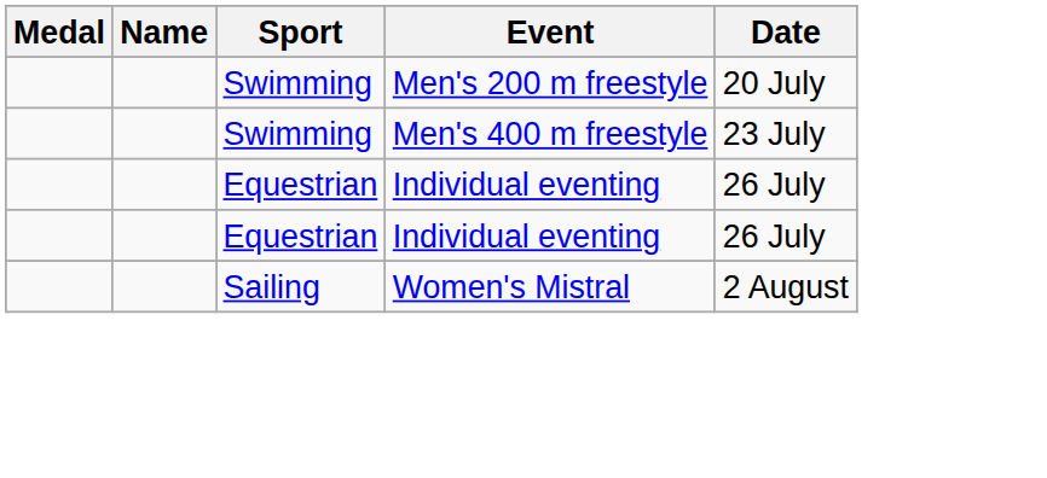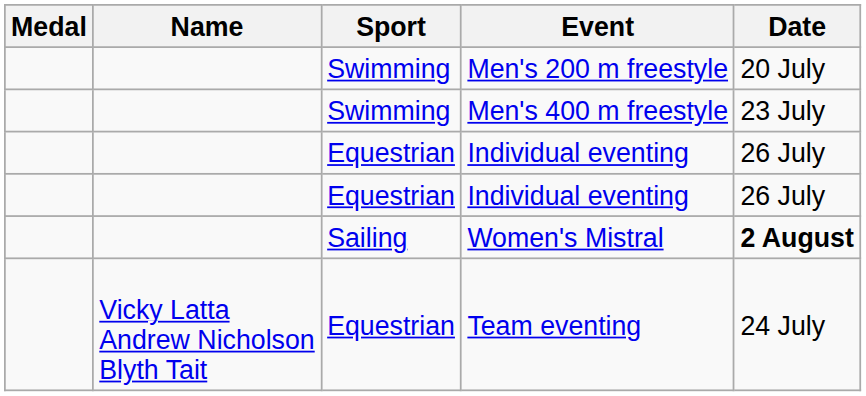Women's Mistral | Date: normal -> bold
+ row: Vicky Latta Andrew Nicholson Blyth Tait | Equestrian | Team eventing | 24 July
